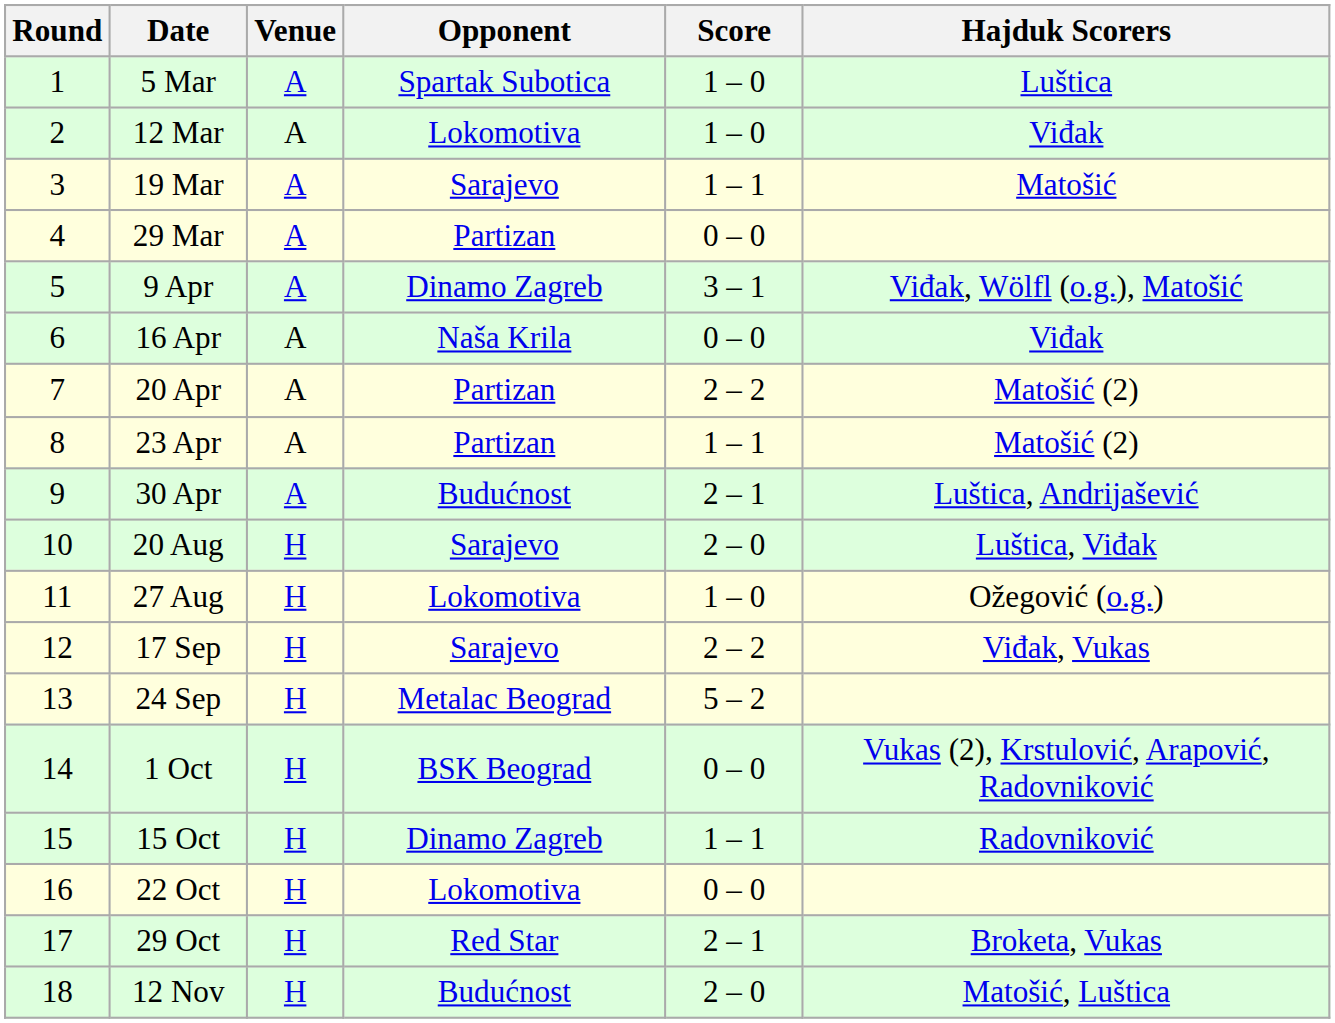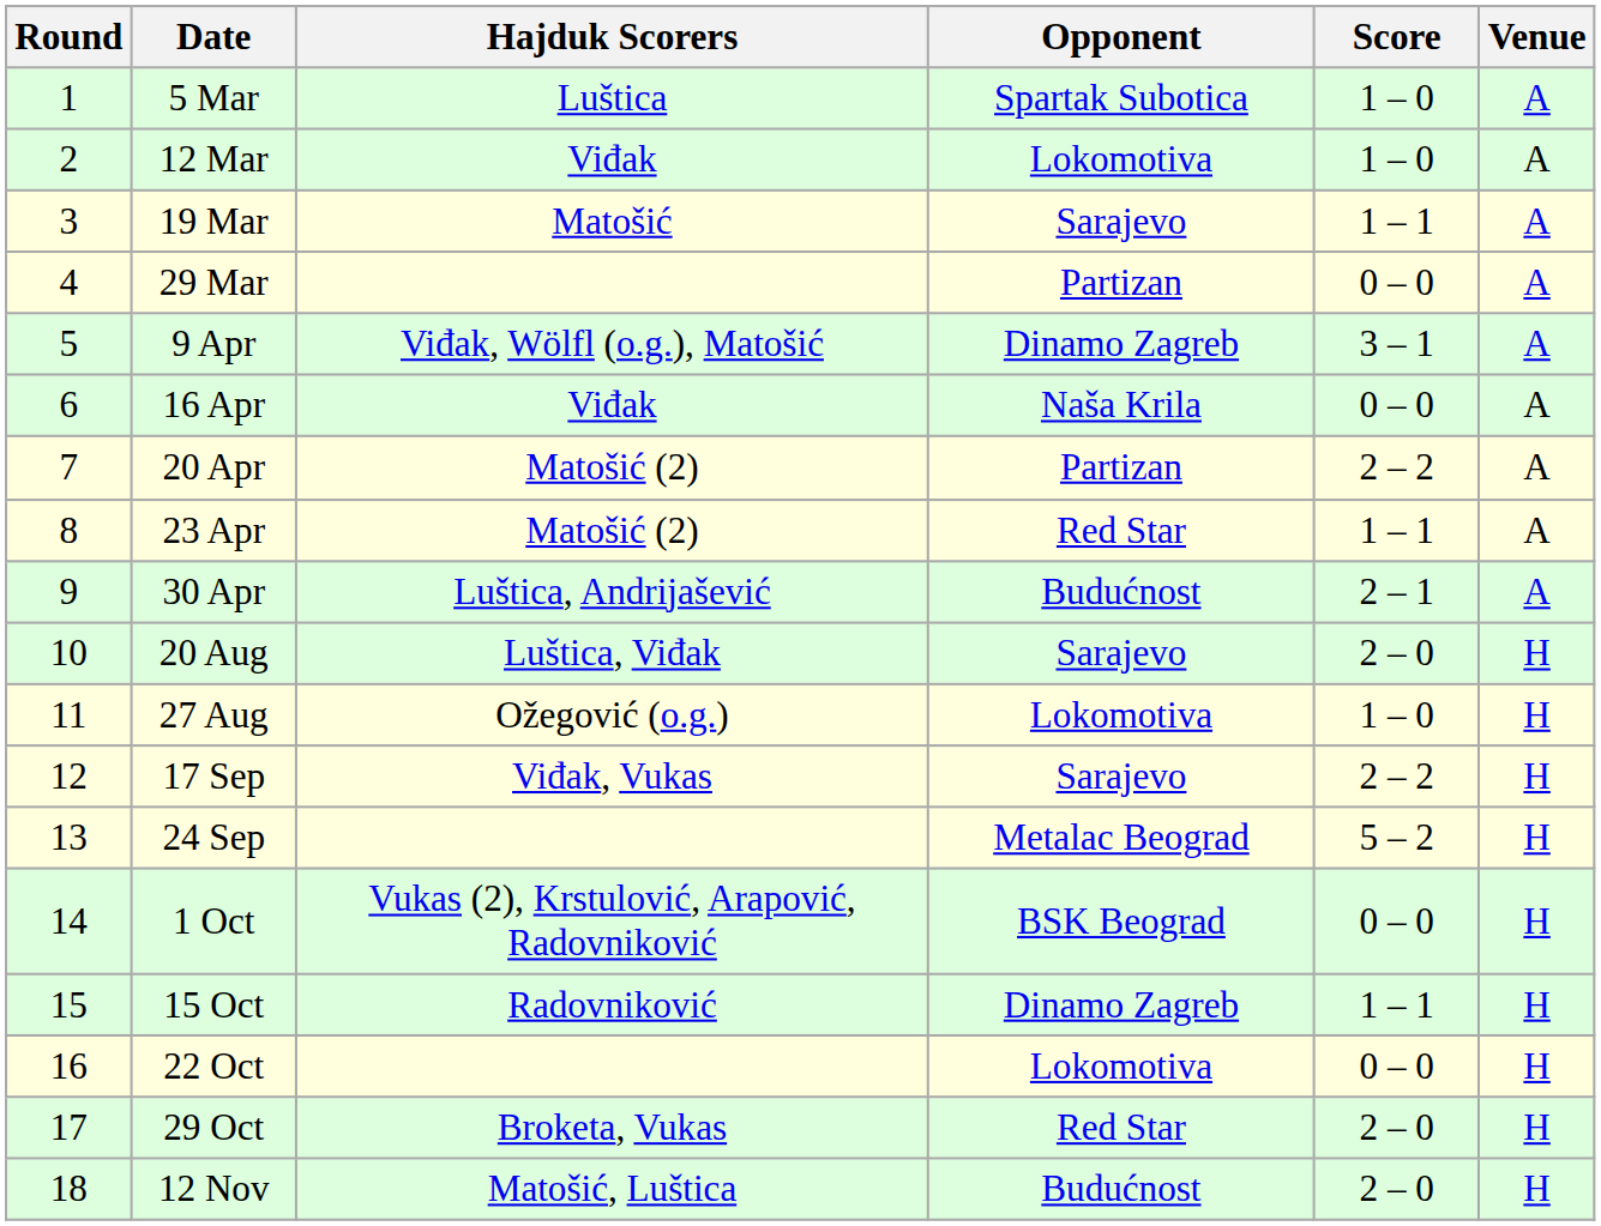columns swapped: Venue <-> Hajduk Scorers
23 Apr | Opponent: Partizan -> Red Star
29 Oct | Score: 2 – 1 -> 2 – 0
